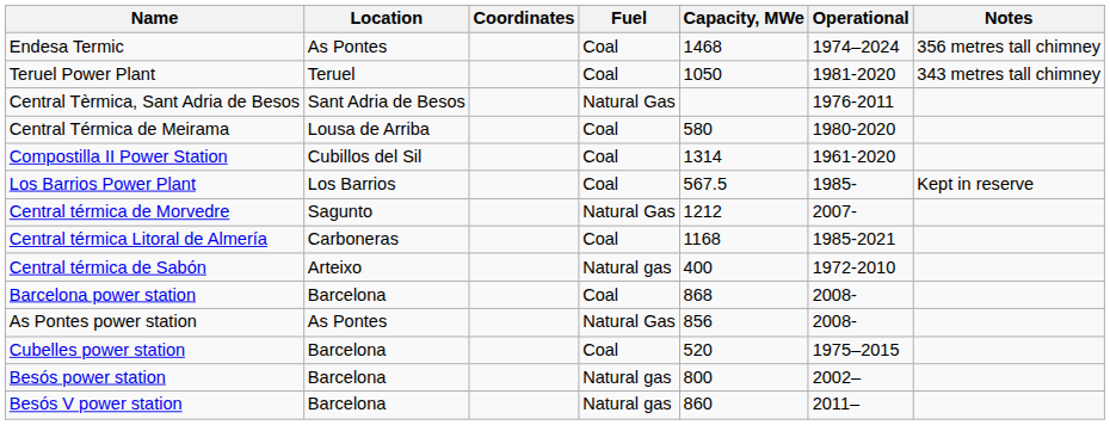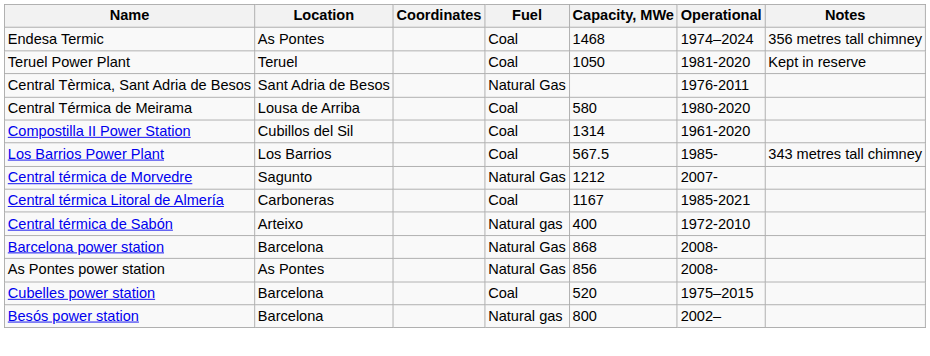Teruel Power Plant | Notes: 343 metres tall chimney -> Kept in reserve
Los Barrios Power Plant | Notes: Kept in reserve -> 343 metres tall chimney
Central térmica Litoral de Almería | Capacity, MWe: 1168 -> 1167
Barcelona power station | Fuel: Coal -> Natural Gas
- row: Besós V power station | Barcelona | Natural gas | 860 | 2011–
